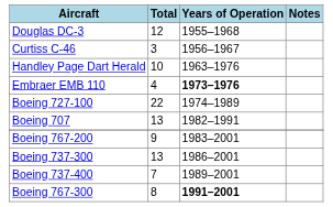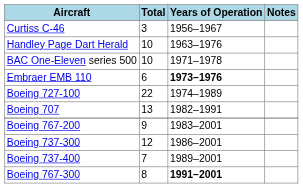- row: Douglas DC-3 | 12 | 1955–1968
+ row: BAC One-Eleven series 500 | 10 | 1971–1978
Embraer EMB 110 | Total: 4 -> 6
Boeing 737-300 | Total: 13 -> 12
